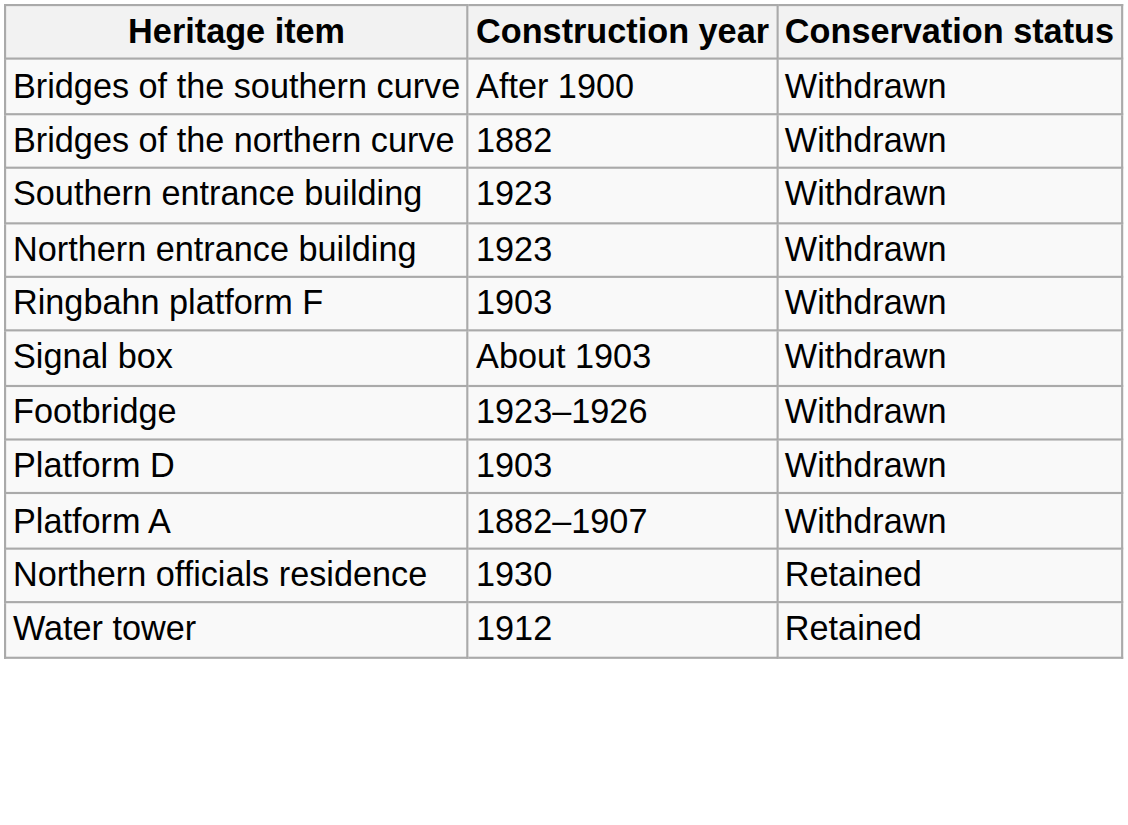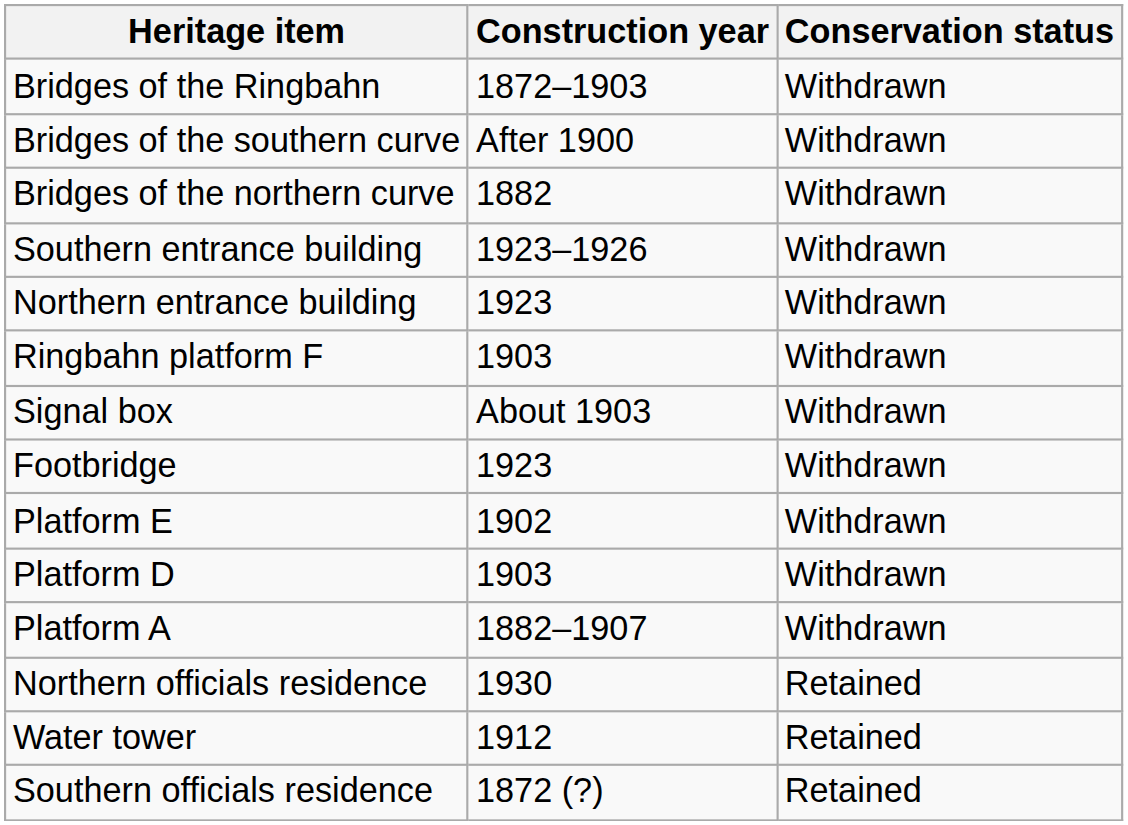+ row: Bridges of the Ringbahn | 1872–1903 | Withdrawn
Southern entrance building | Construction year: 1923 -> 1923–1926
Footbridge | Construction year: 1923–1926 -> 1923
+ row: Platform E | 1902 | Withdrawn
+ row: Southern officials residence | 1872 (?) | Retained
